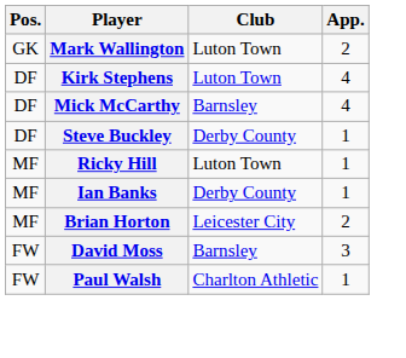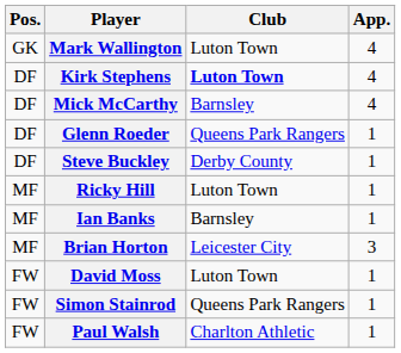Mark Wallington | App.: 2 -> 4
Kirk Stephens | Club: normal -> bold
+ row: DF | Glenn Roeder | Queens Park Rangers | 1
Ian Banks | Club: Derby County -> Barnsley
Brian Horton | App.: 2 -> 3
David Moss | Club: Barnsley -> Luton Town
David Moss | App.: 3 -> 1
+ row: FW | Simon Stainrod | Queens Park Rangers | 1
